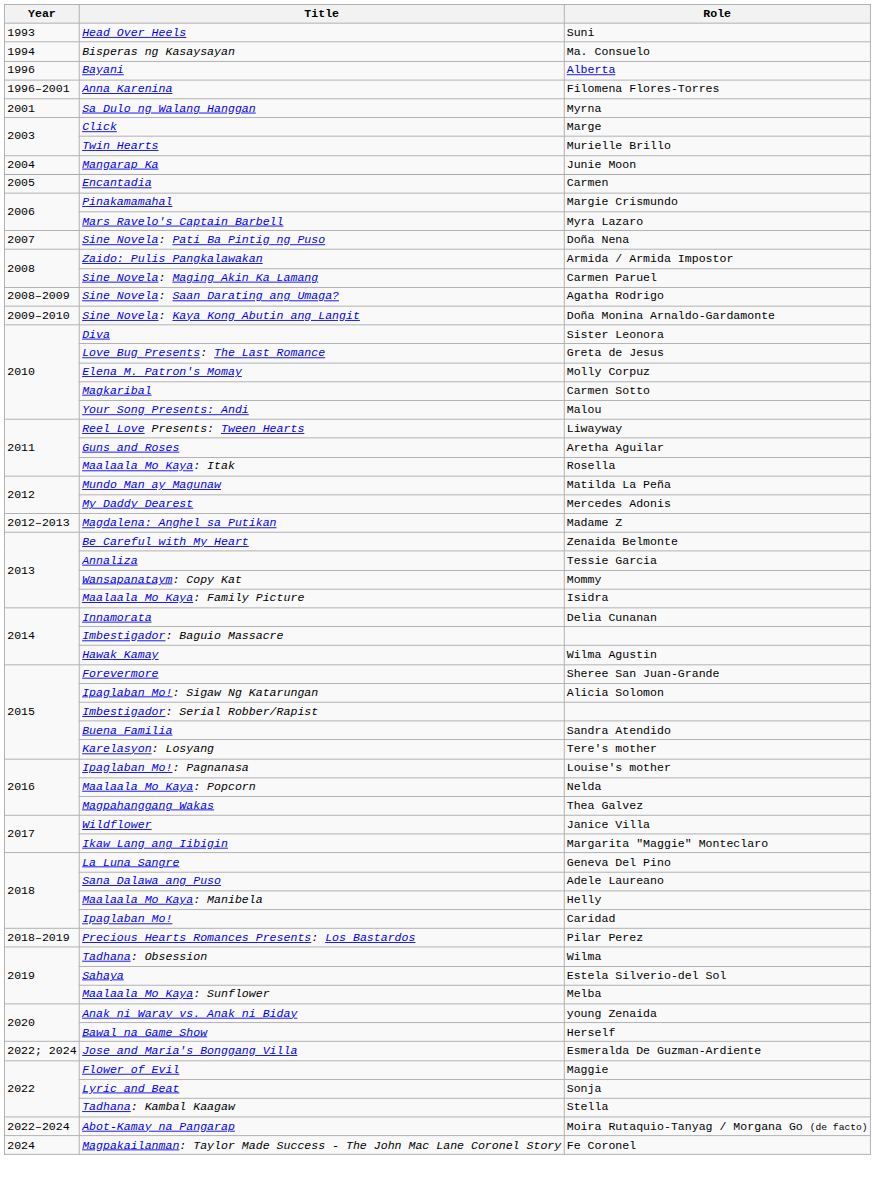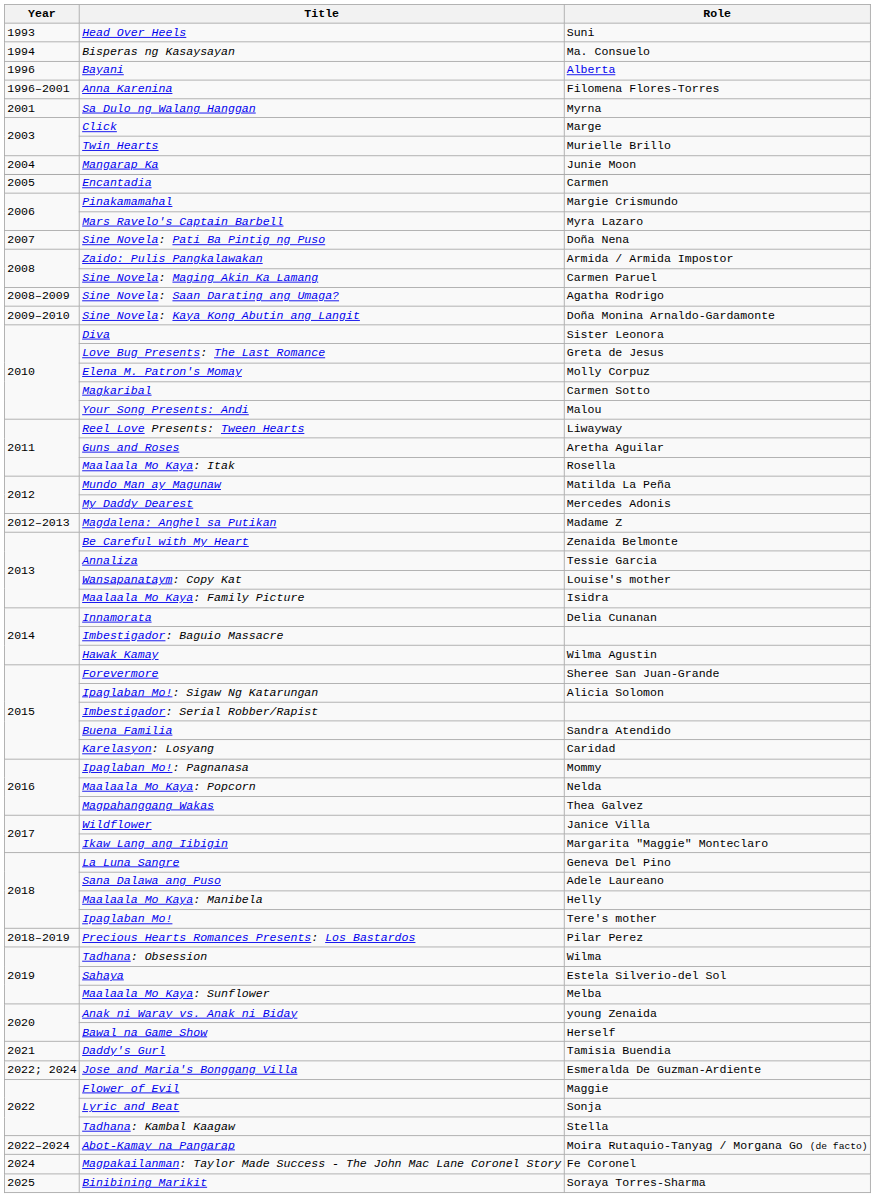Wansapanataym: Copy Kat | Role: Mommy -> Louise's mother
Karelasyon: Losyang | Role: Tere's mother -> Caridad
Ipaglaban Mo!: Pagnanasa | Role: Louise's mother -> Mommy
Ipaglaban Mo! | Role: Caridad -> Tere's mother
+ row: 2021 | Daddy's Gurl | Tamisia Buendia
+ row: 2025 | Binibining Marikit | Soraya Torres-Sharma
